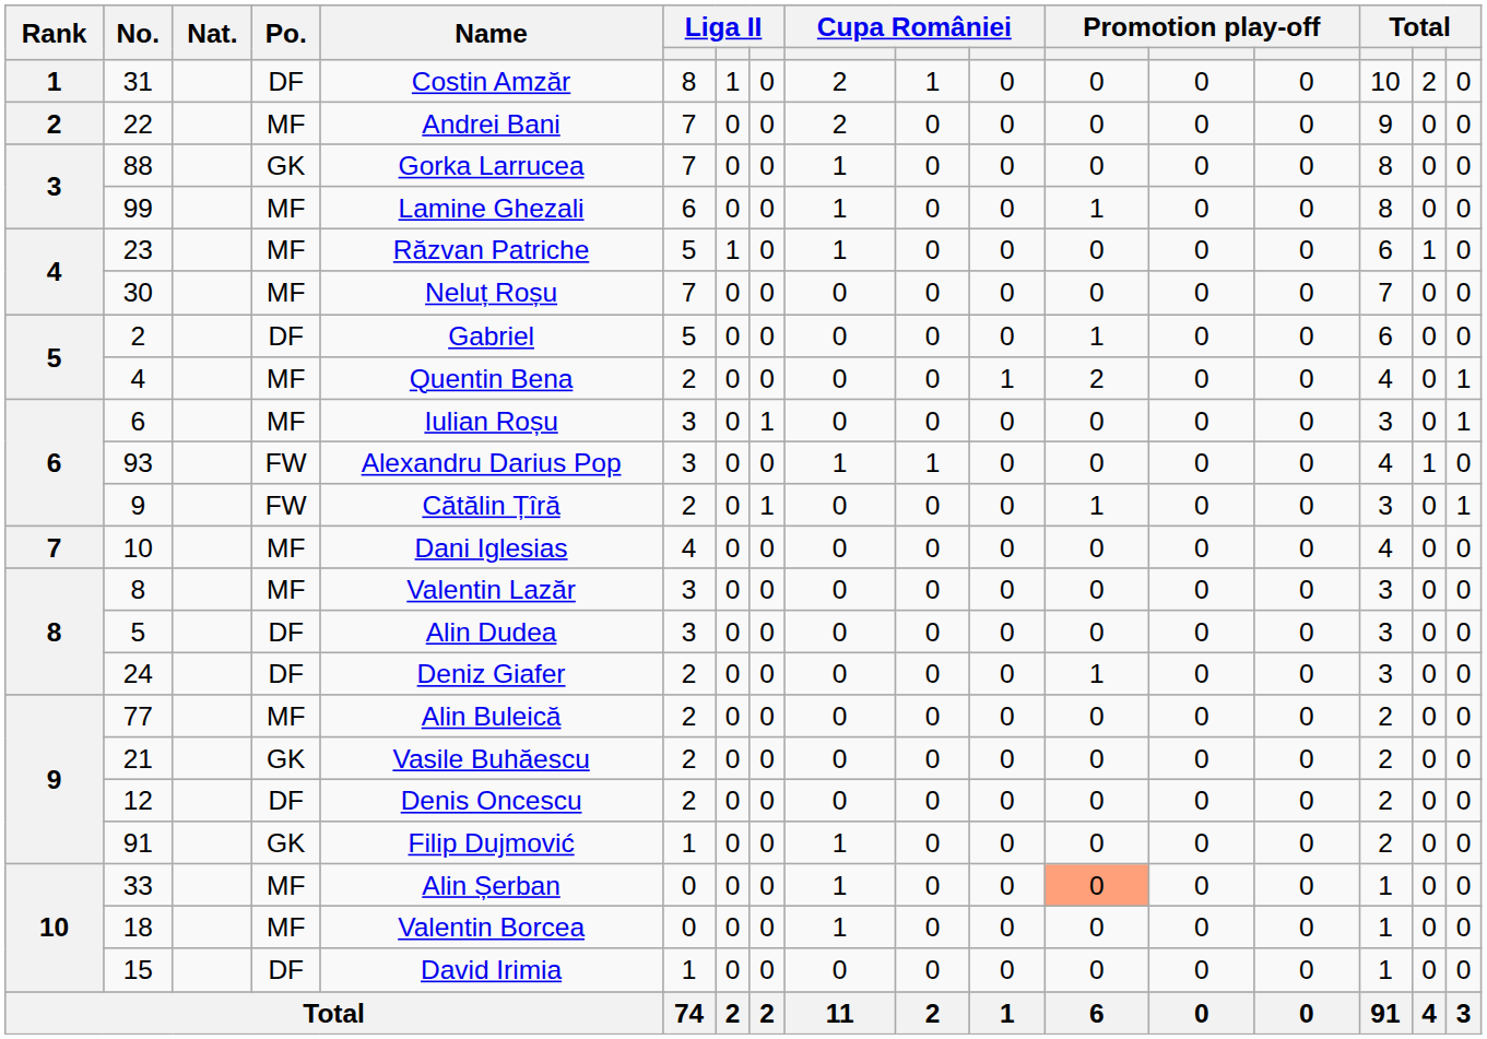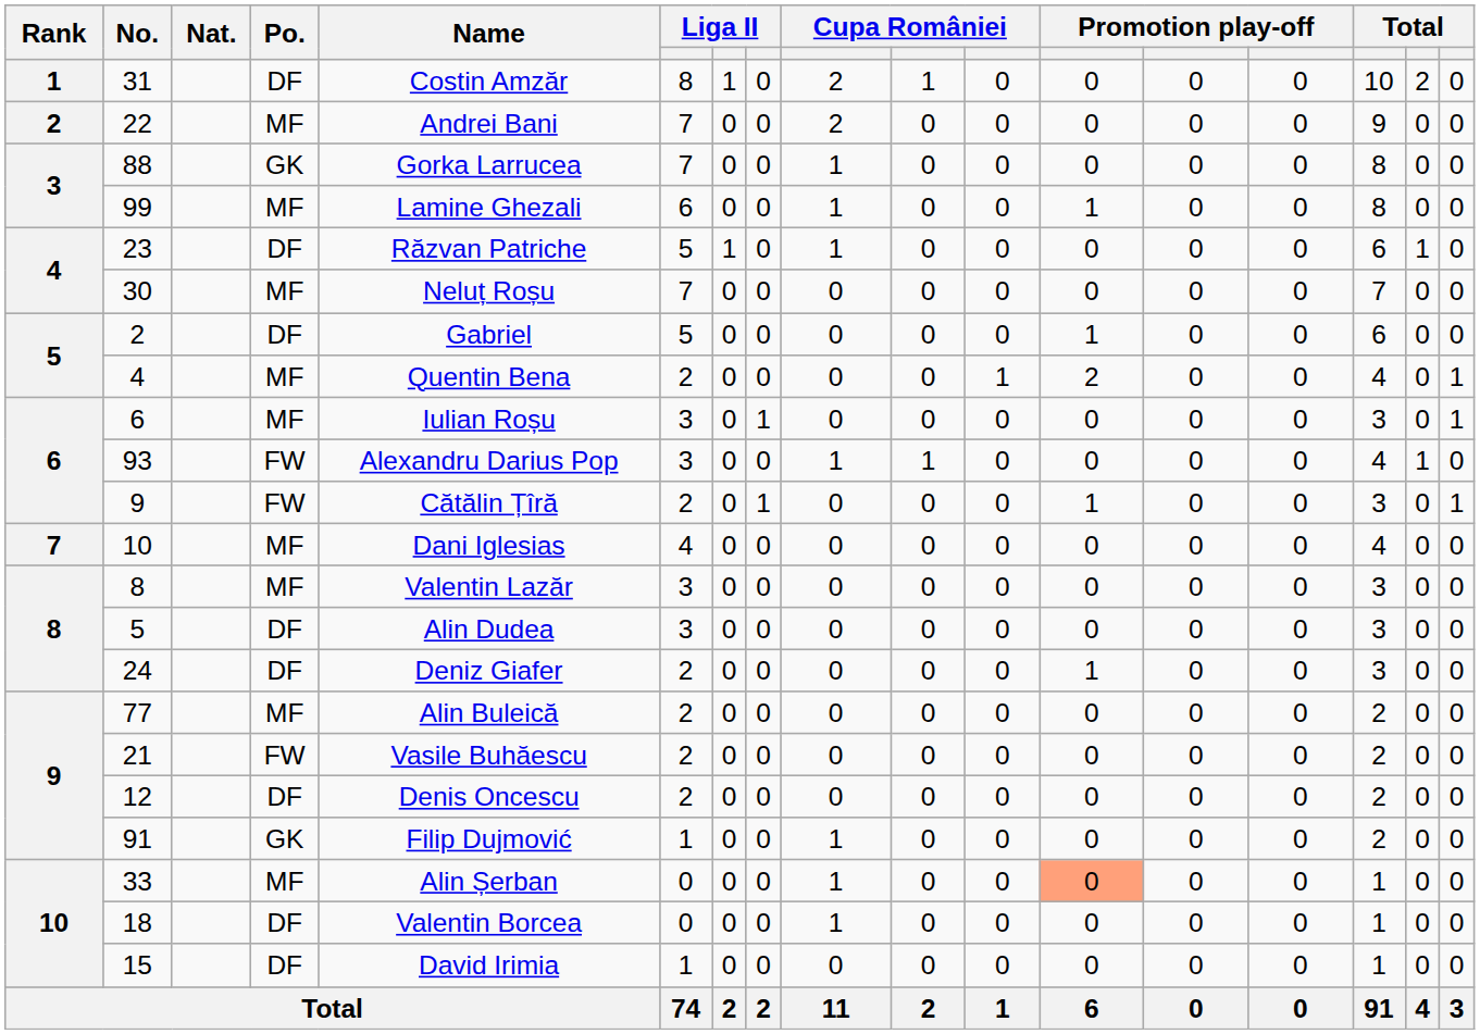23 | Po.: MF -> DF
21 | Po.: GK -> FW
18 | Po.: MF -> DF
